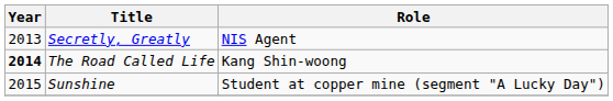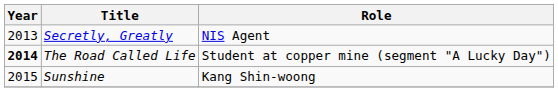The Road Called Life | Role: Kang Shin-woong -> Student at copper mine (segment "A Lucky Day")
Sunshine | Role: Student at copper mine (segment "A Lucky Day") -> Kang Shin-woong
